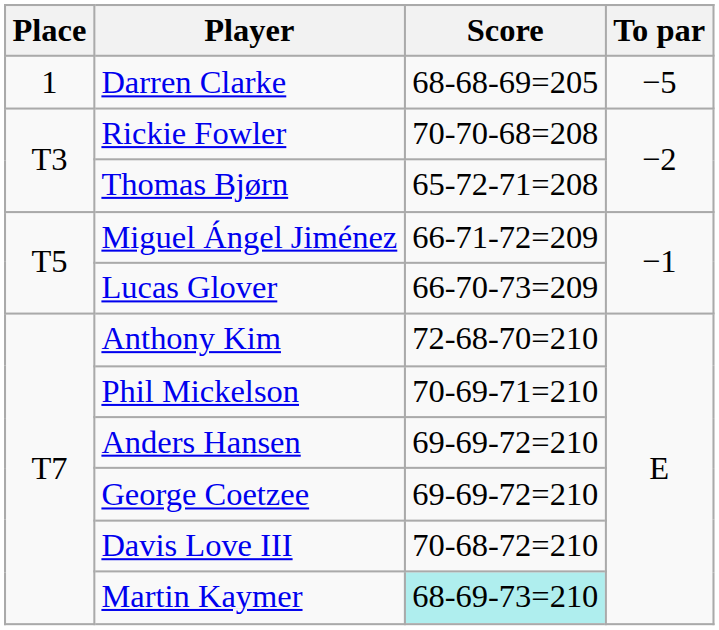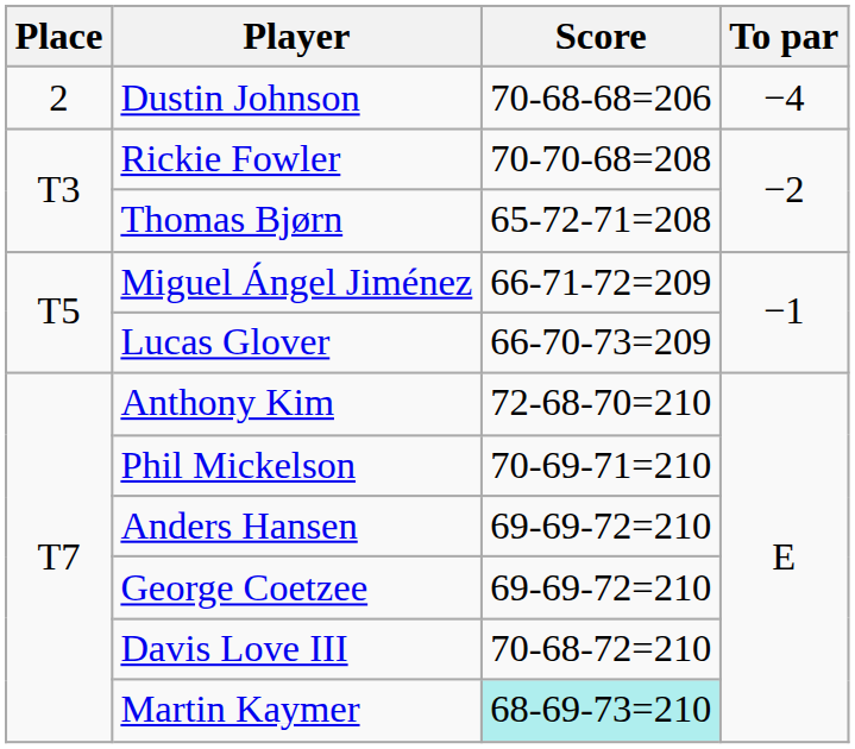- row: 1 | Darren Clarke | 68-68-69=205 | −5
+ row: 2 | Dustin Johnson | 70-68-68=206 | −4
